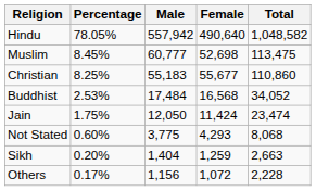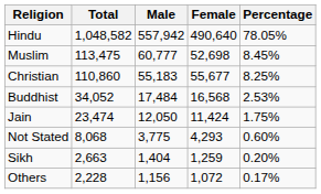columns swapped: Total <-> Percentage
